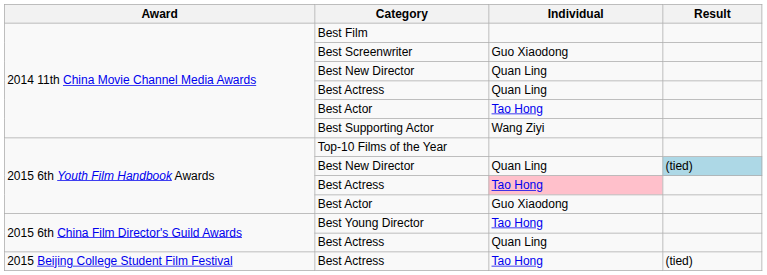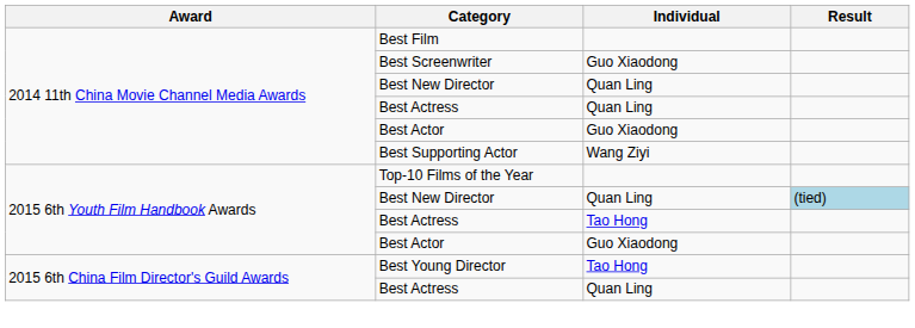2014 11th China Movie Channel Media Awards / Best Actor | Individual: Tao Hong -> Guo Xiaodong
2015 6th Youth Film Handbook Awards / Best Actress | Individual: pink background -> no background
- row: 2015 Beijing College Student Film Festival | Best Actress | Tao Hong | (tied)
